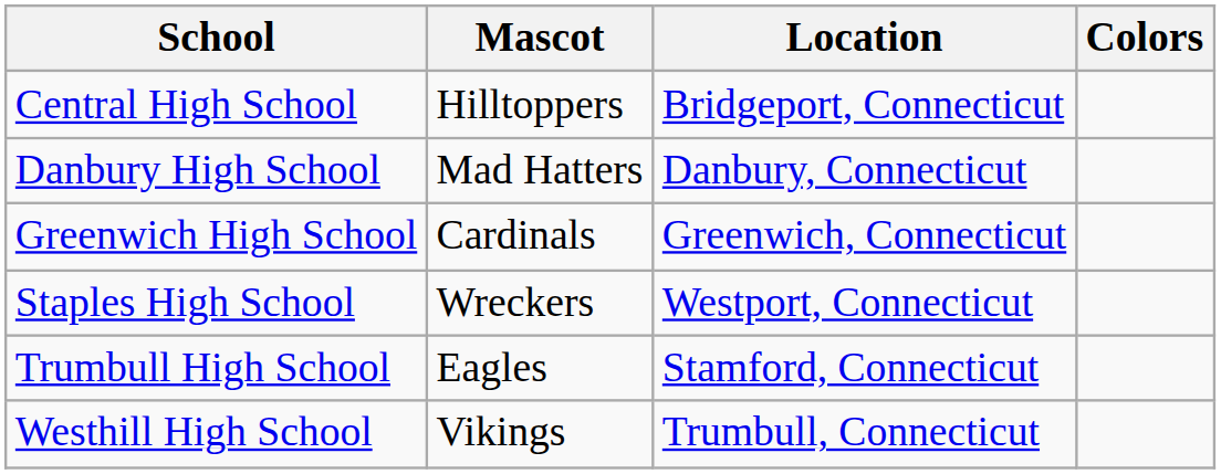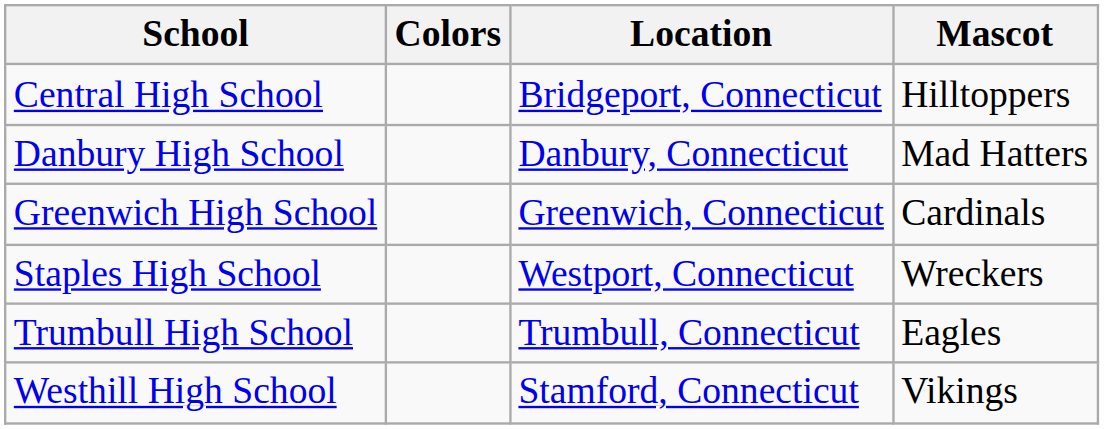columns swapped: Mascot <-> Colors
Trumbull High School | Location: Stamford, Connecticut -> Trumbull, Connecticut
Westhill High School | Location: Trumbull, Connecticut -> Stamford, Connecticut
